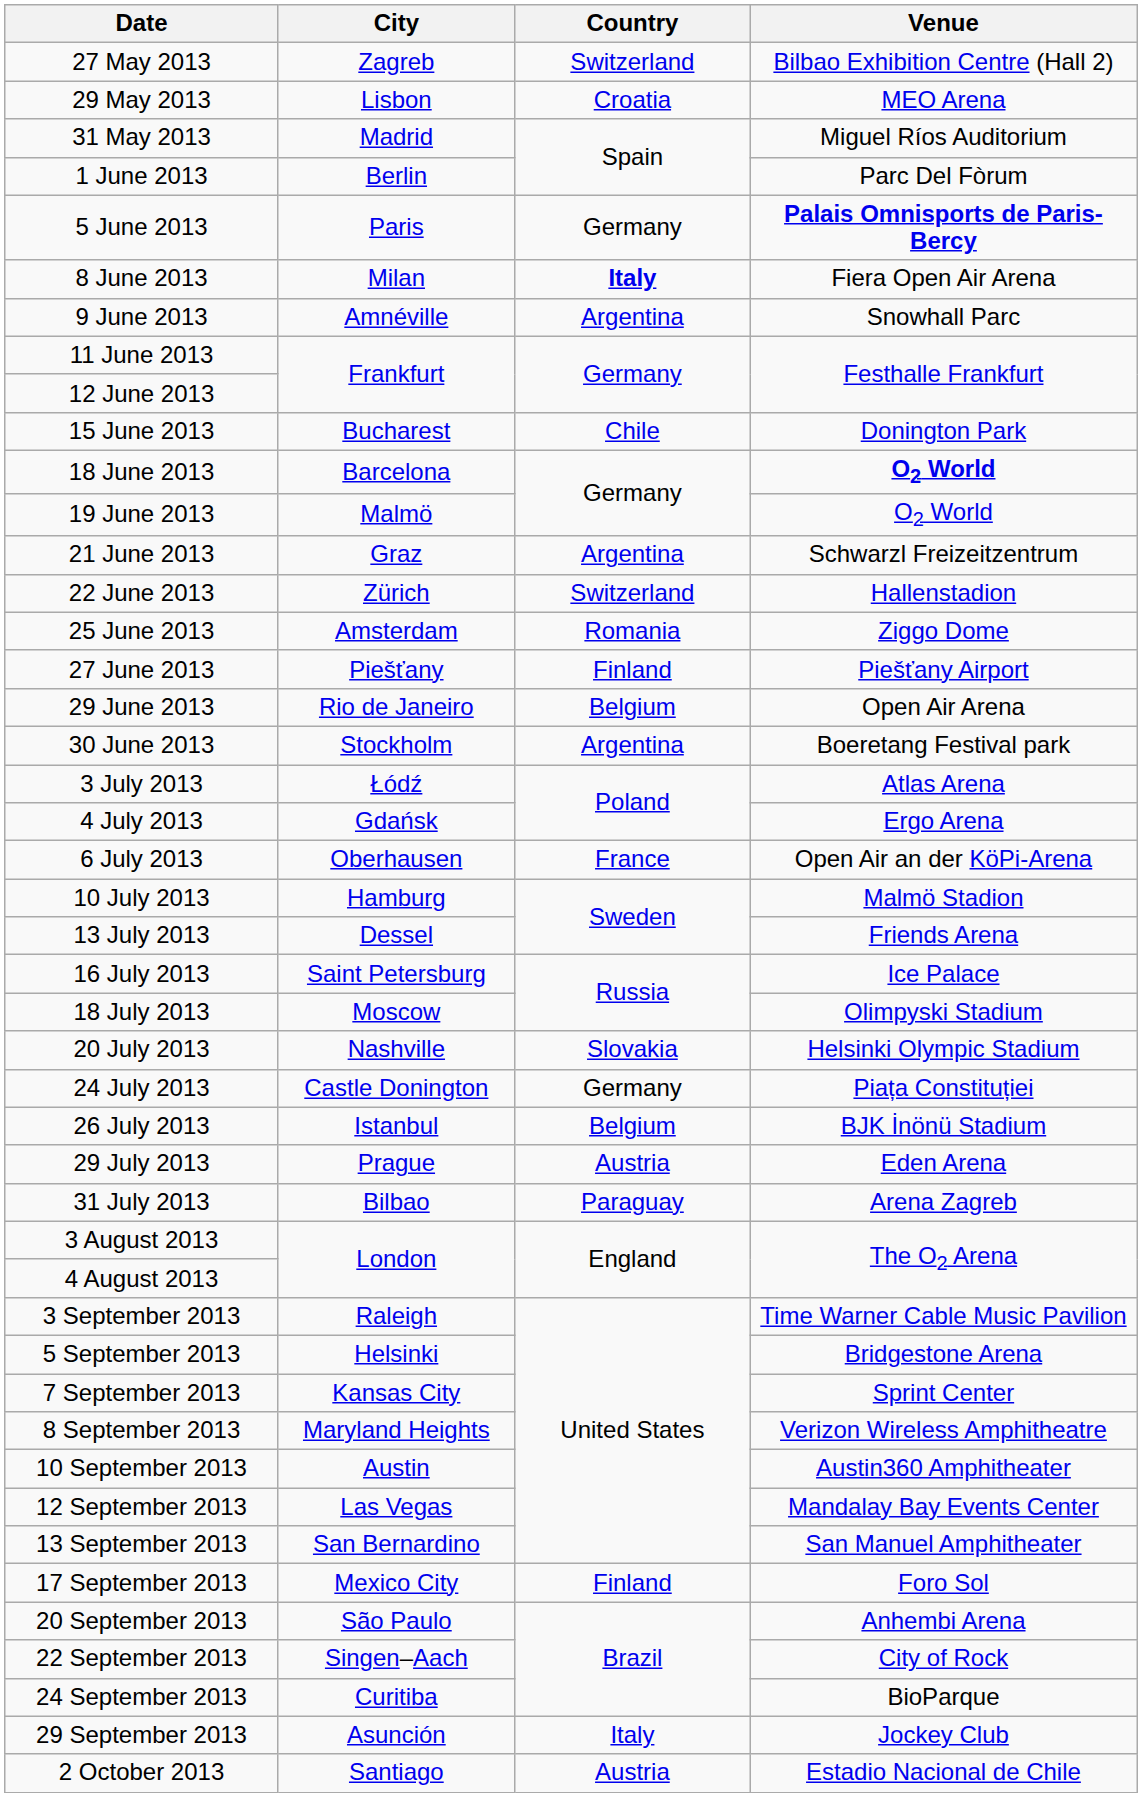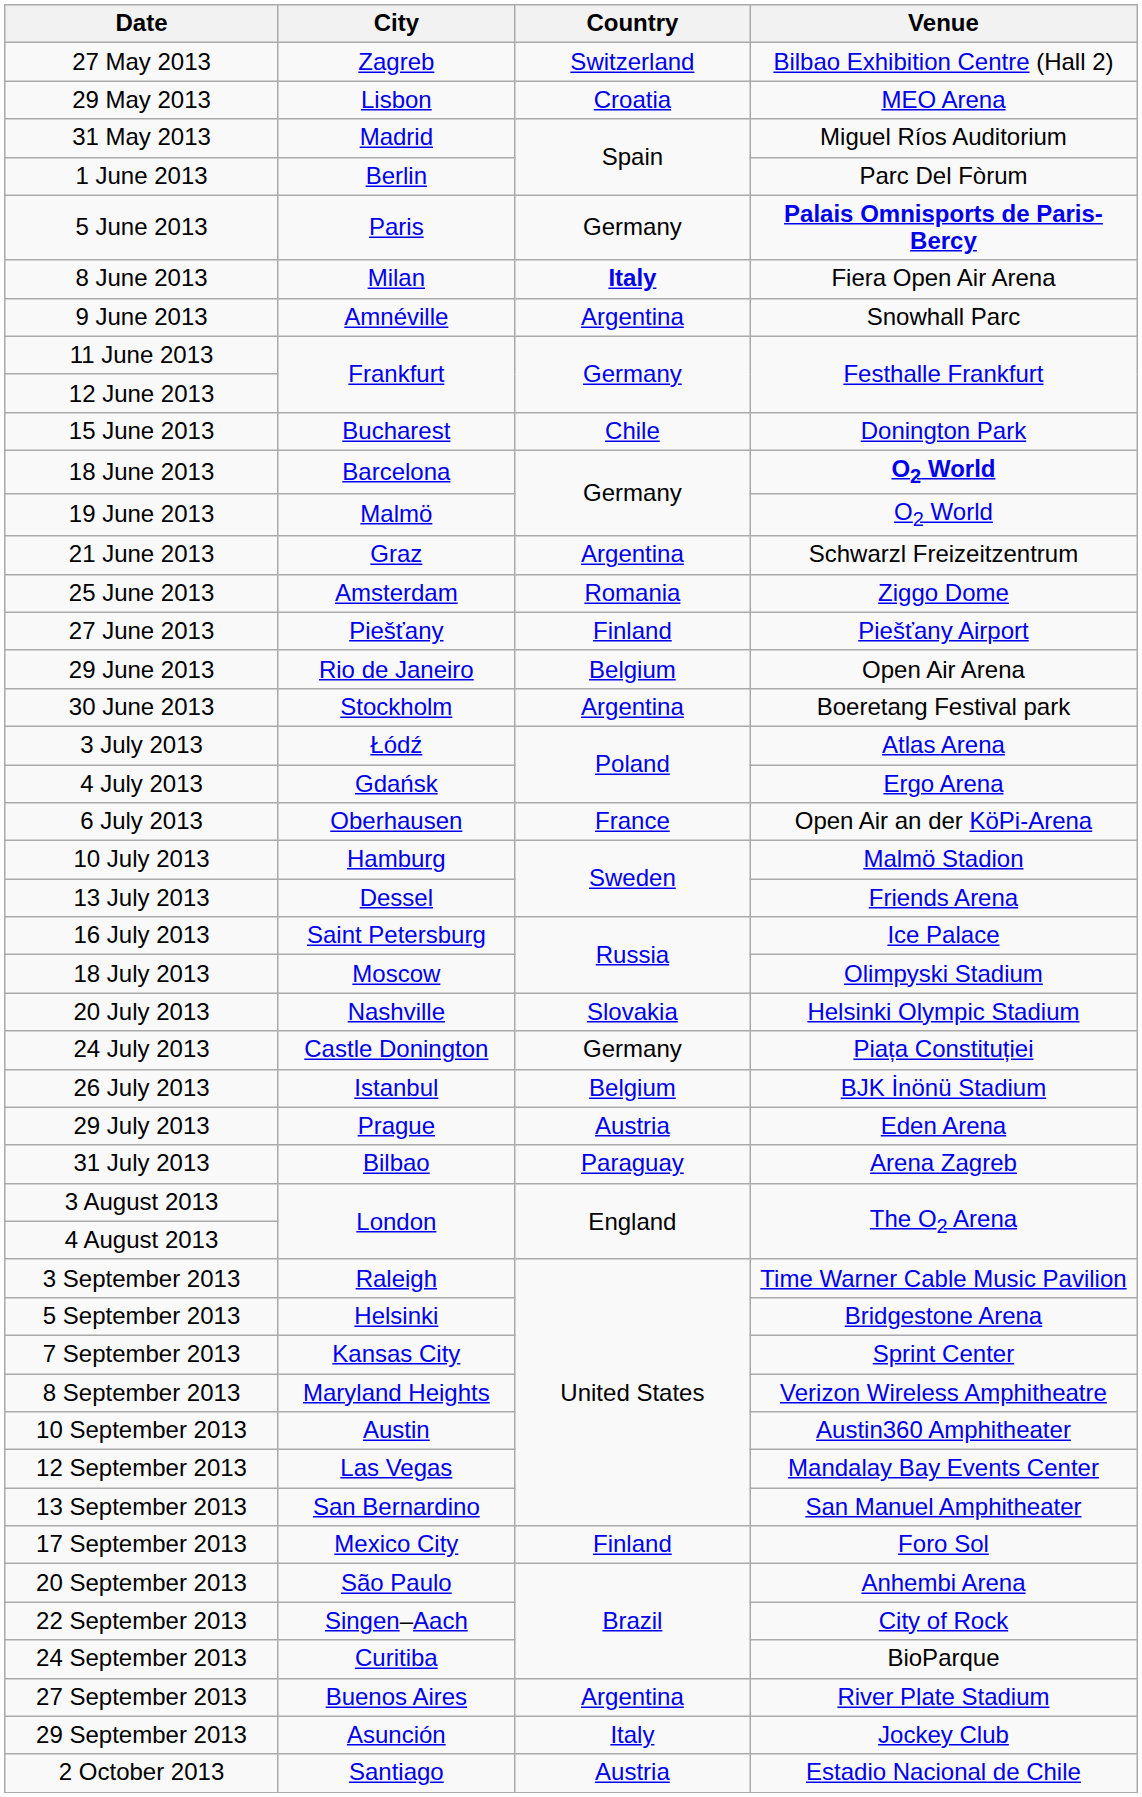- row: 22 June 2013 | Zürich | Switzerland | Hallenstadion
+ row: 27 September 2013 | Buenos Aires | Argentina | River Plate Stadium
